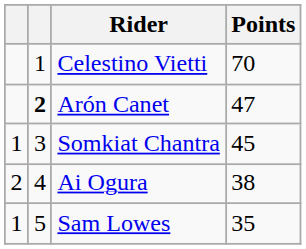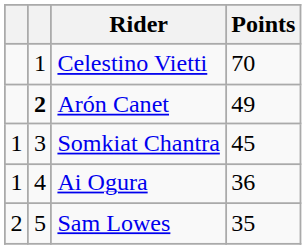Arón Canet | Points: 47 -> 49
Ai Ogura | column 1: 2 -> 1
Ai Ogura | Points: 38 -> 36
Sam Lowes | column 1: 1 -> 2
